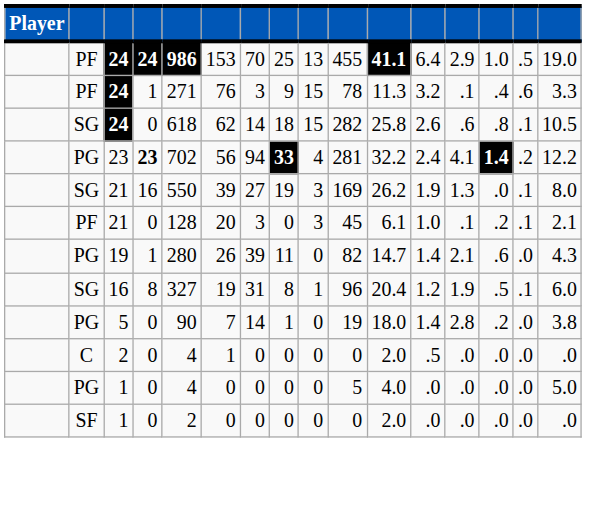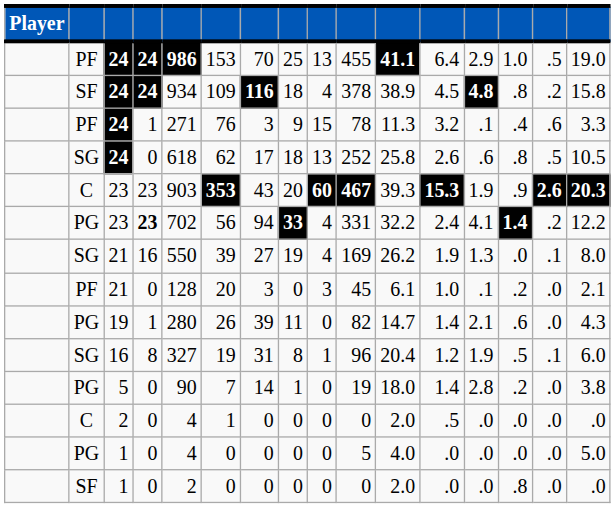+ row: SF | 24 | 24 | 934 | 109 | 116 | 18 | 4 | 378 | 38.9 | 4.5 | 4.8 | .8 | .2 | 15.8
SG / 24 | column 7: 14 -> 17
SG / 24 | column 9: 15 -> 13
SG / 24 | column 10: 282 -> 252
SG / 24 | column 15: .1 -> .5
+ row: C | 23 | 23 | 903 | 353 | 43 | 20 | 60 | 467 | 39.3 | 15.3 | 1.9 | .9 | 2.6 | 20.3
PG / 23 | column 10: 281 -> 331
SG / 21 | column 9: 3 -> 4
PF / 21 | column 15: .1 -> .0
SF / 1 | column 14: .0 -> .8
